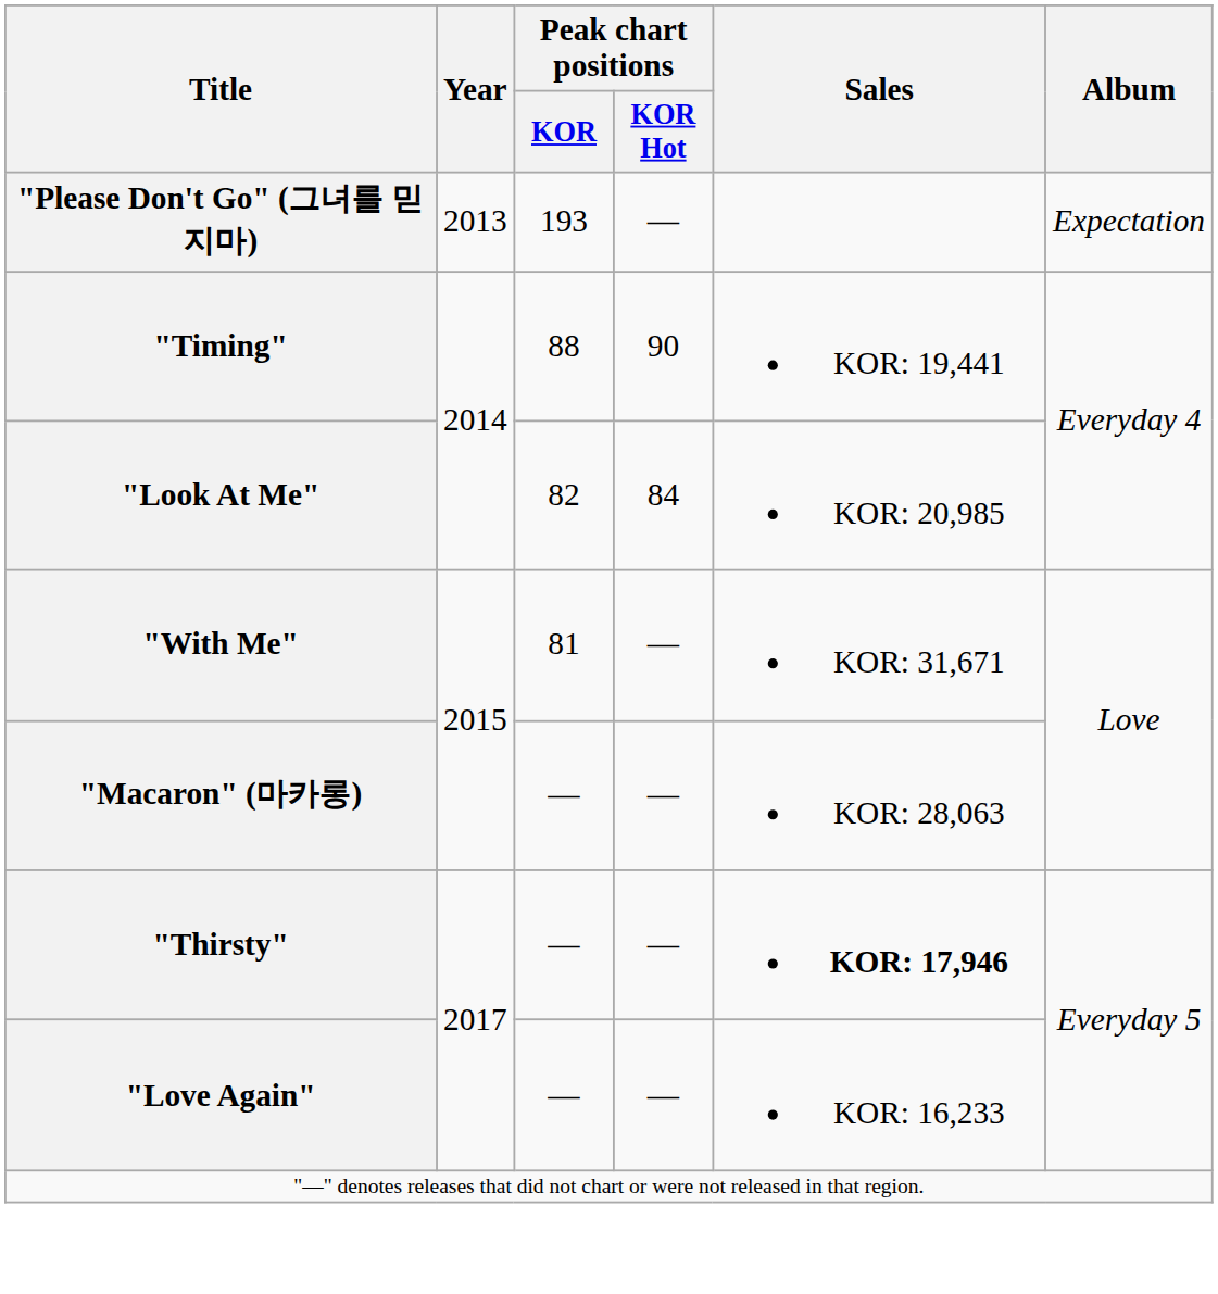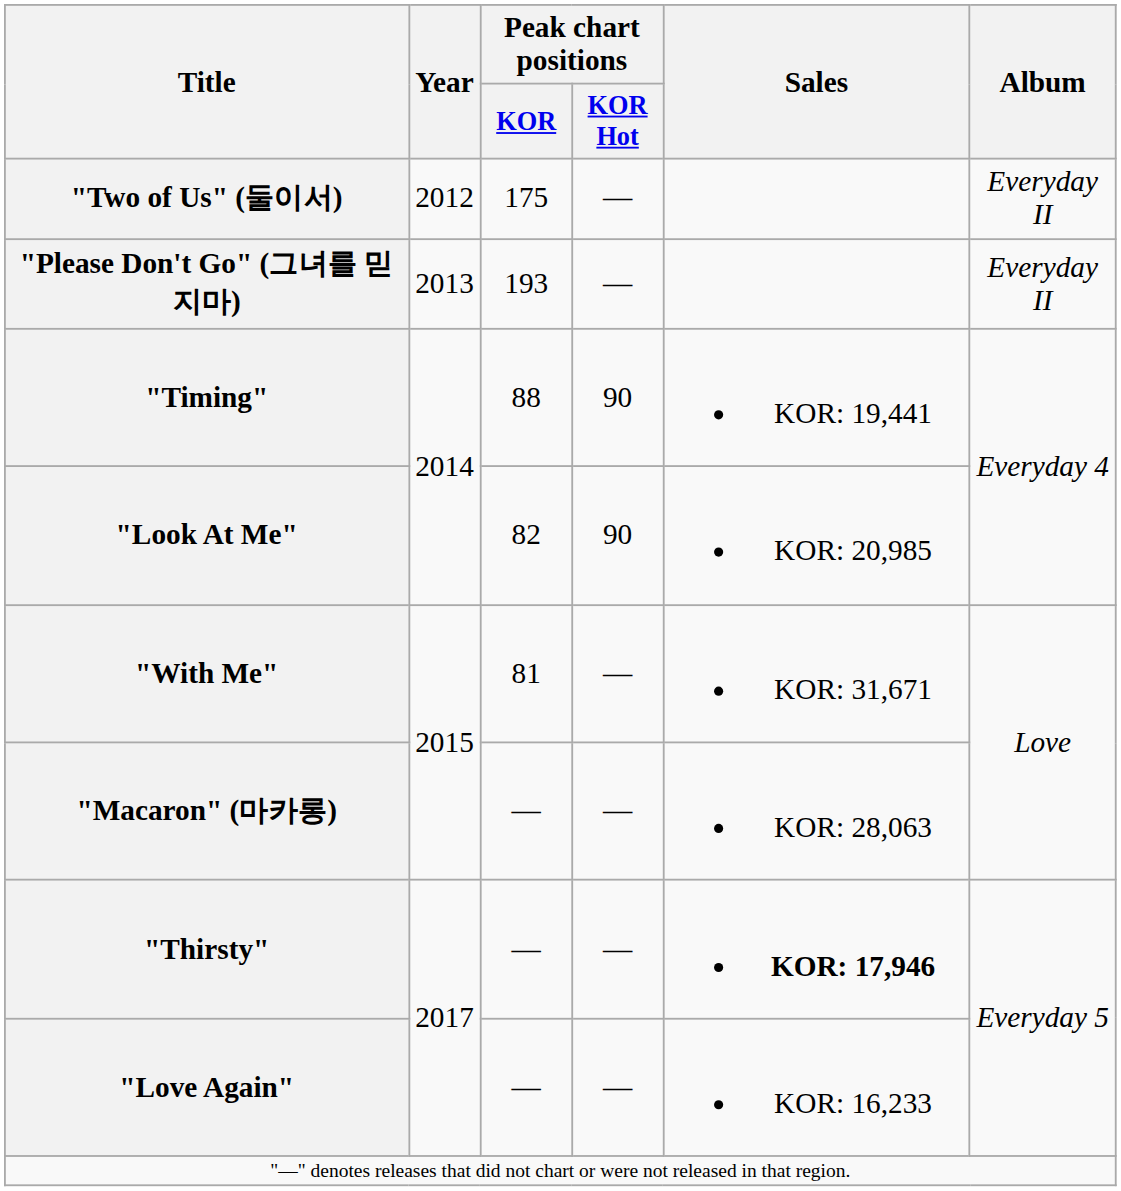+ row: "Two of Us" (둘이서) | 2012 | 175 | — | Everyday II
"Please Don't Go" (그녀를 믿지마) | Album: Expectation -> Everyday II
"Look At Me" | Peak chart positions / KOR Hot: 84 -> 90
